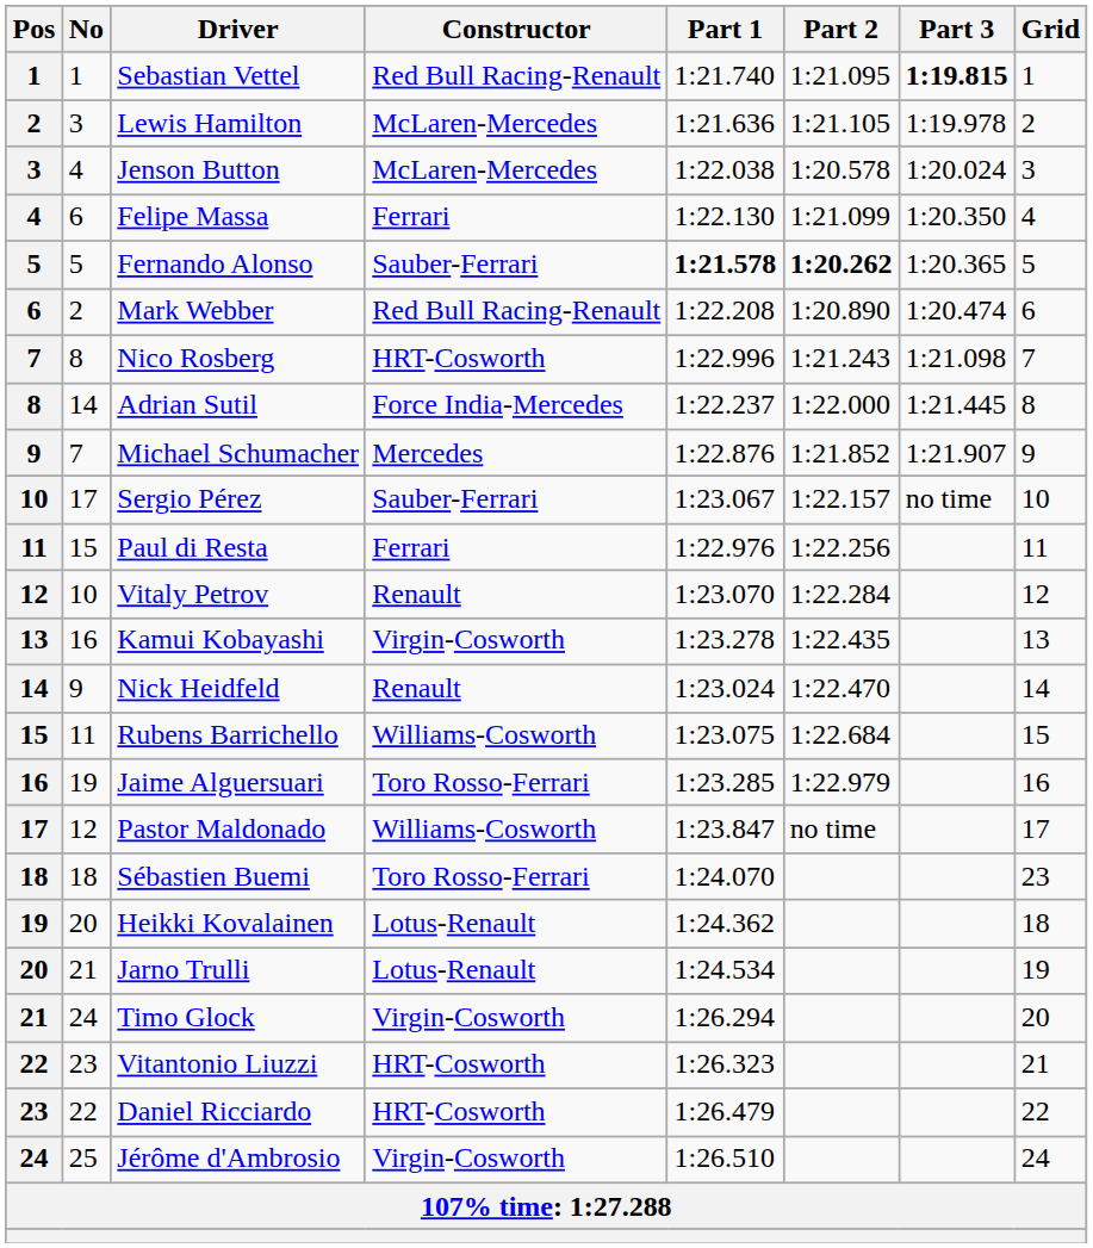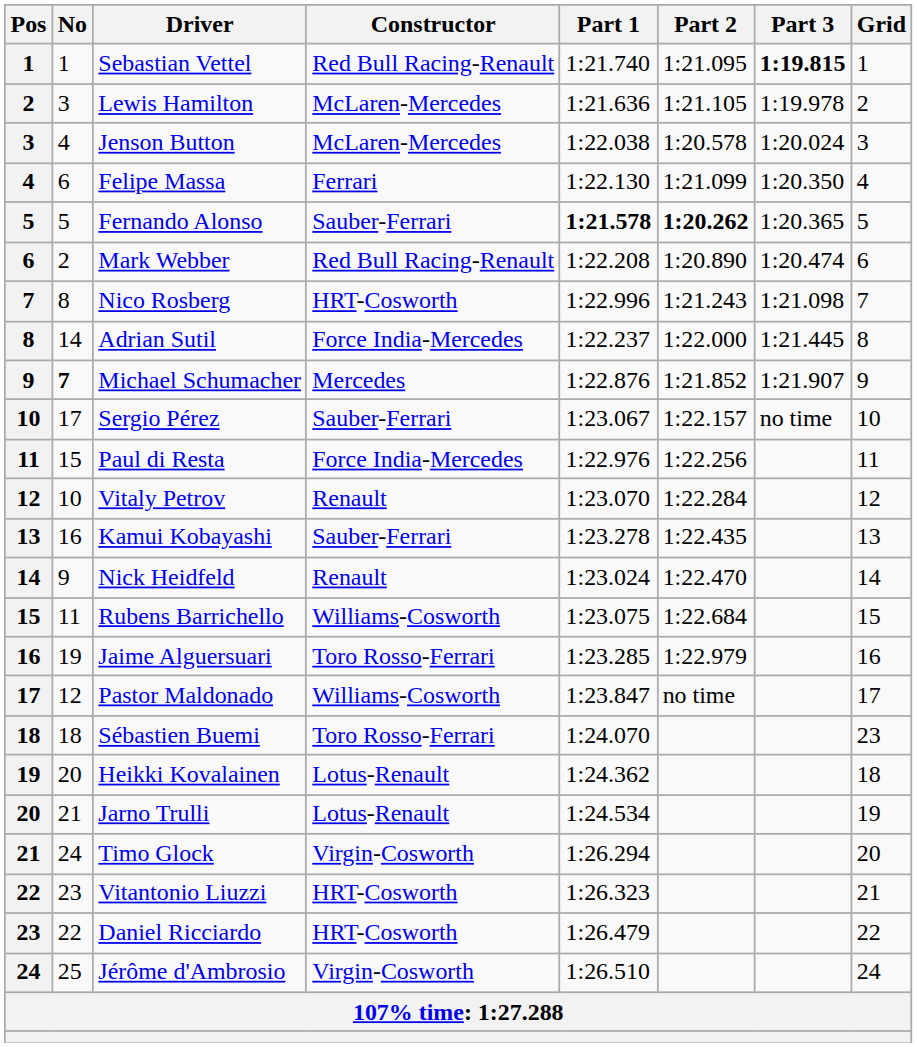Michael Schumacher | No: normal -> bold
Paul di Resta | Constructor: Ferrari -> Force India-Mercedes
Kamui Kobayashi | Constructor: Virgin-Cosworth -> Sauber-Ferrari
